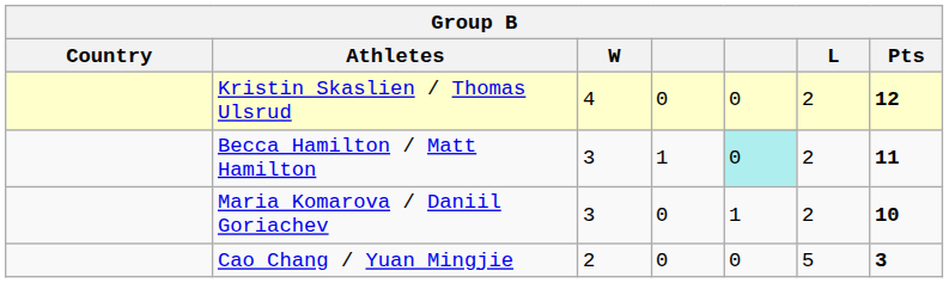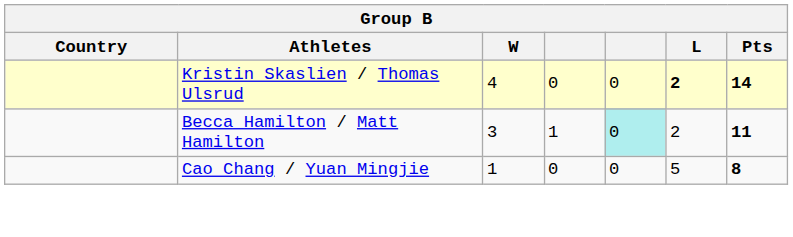Kristin Skaslien / Thomas Ulsrud | L: normal -> bold
Kristin Skaslien / Thomas Ulsrud | Pts: 12 -> 14
- row: Maria Komarova / Daniil Goriachev | 3 | 0 | 1 | 2 | 10
Cao Chang / Yuan Mingjie | W: 2 -> 1
Cao Chang / Yuan Mingjie | Pts: 3 -> 8
